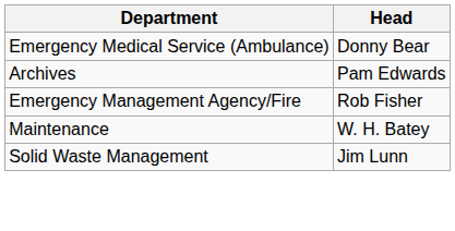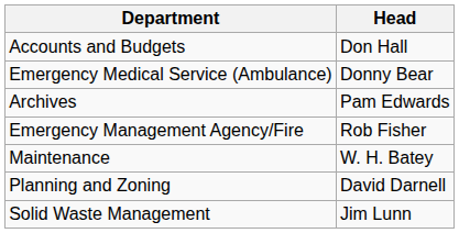+ row: Accounts and Budgets | Don Hall
+ row: Planning and Zoning | David Darnell
